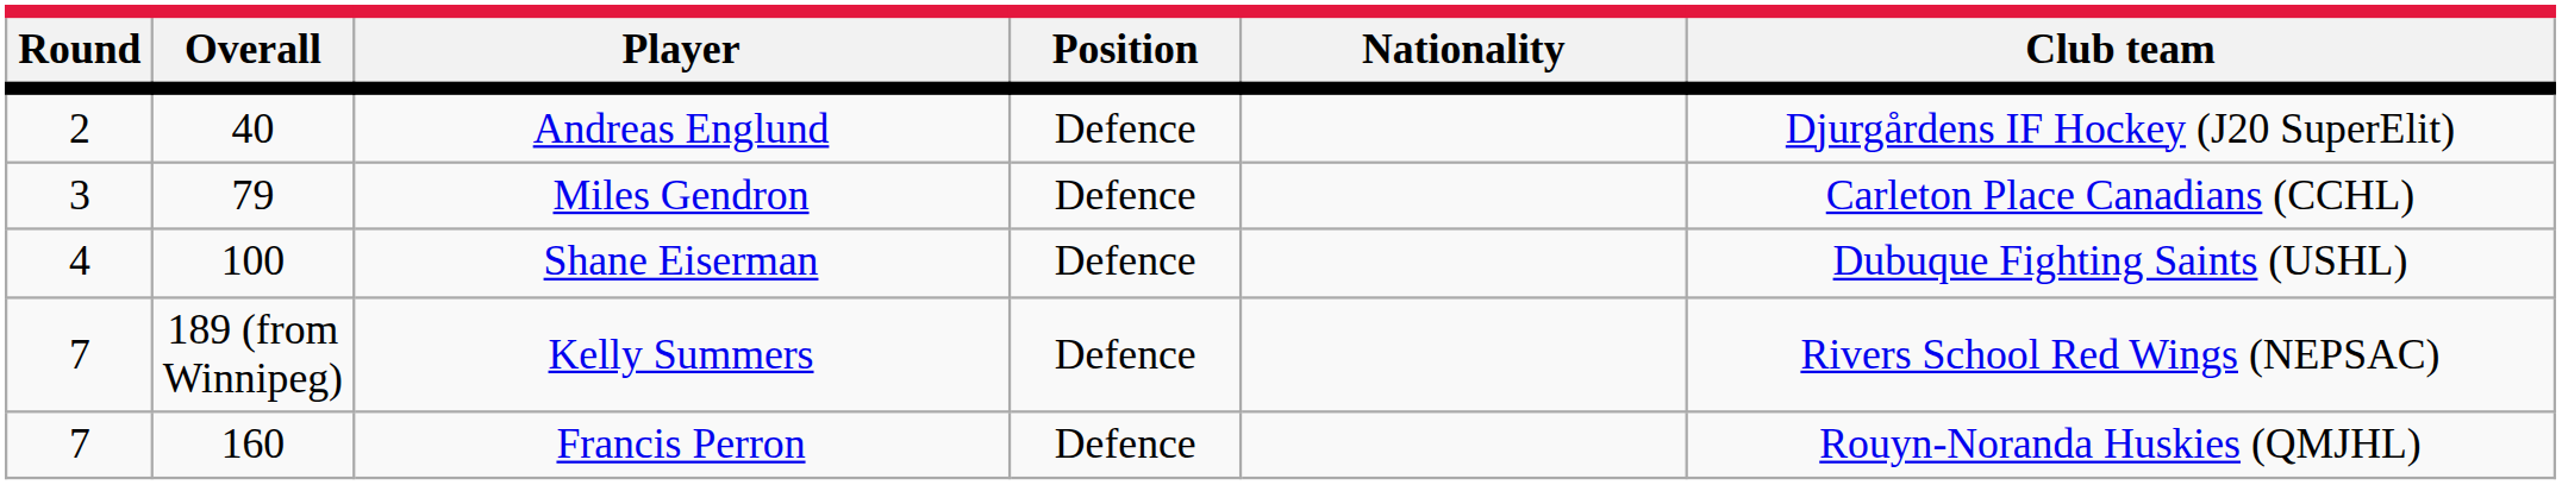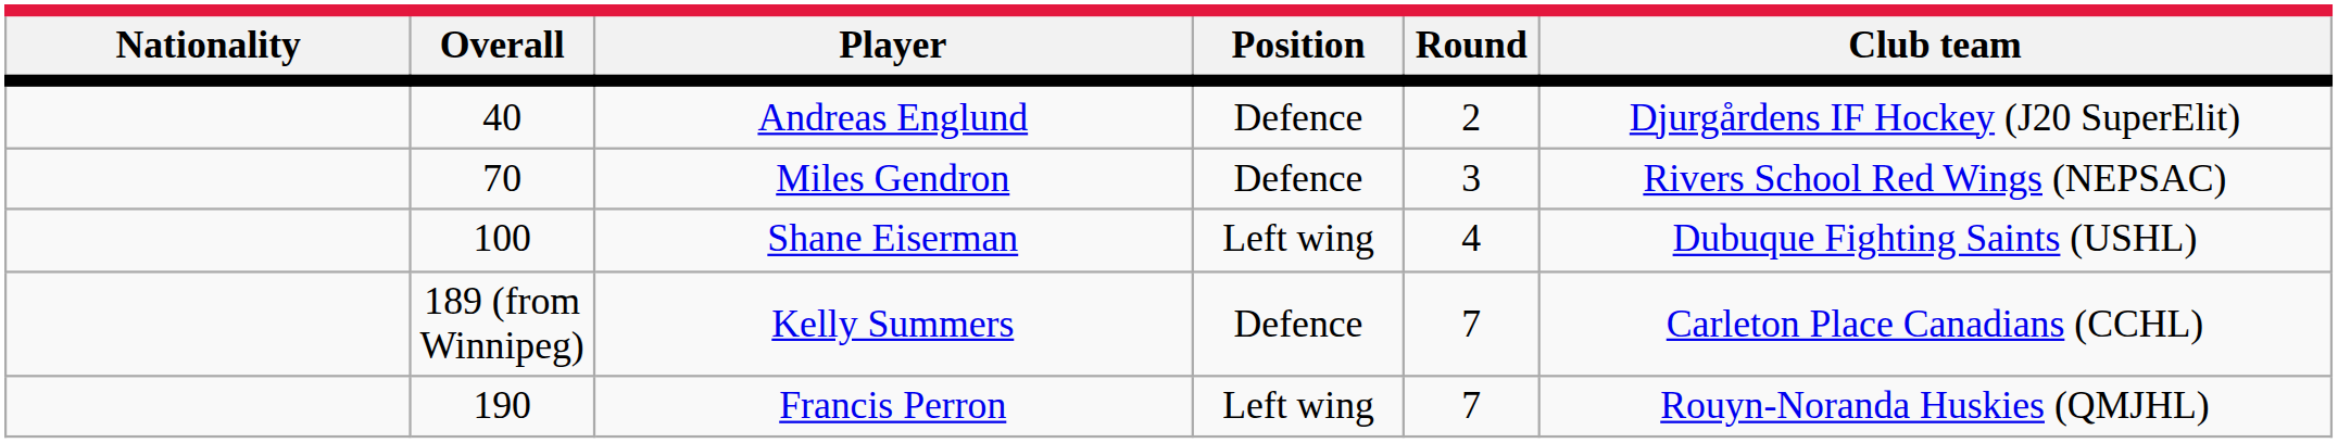columns swapped: Round <-> Nationality
Miles Gendron | Overall: 79 -> 70
Miles Gendron | Club team: Carleton Place Canadians (CCHL) -> Rivers School Red Wings (NEPSAC)
Shane Eiserman | Position: Defence -> Left wing
Kelly Summers | Club team: Rivers School Red Wings (NEPSAC) -> Carleton Place Canadians (CCHL)
Francis Perron | Overall: 160 -> 190
Francis Perron | Position: Defence -> Left wing
